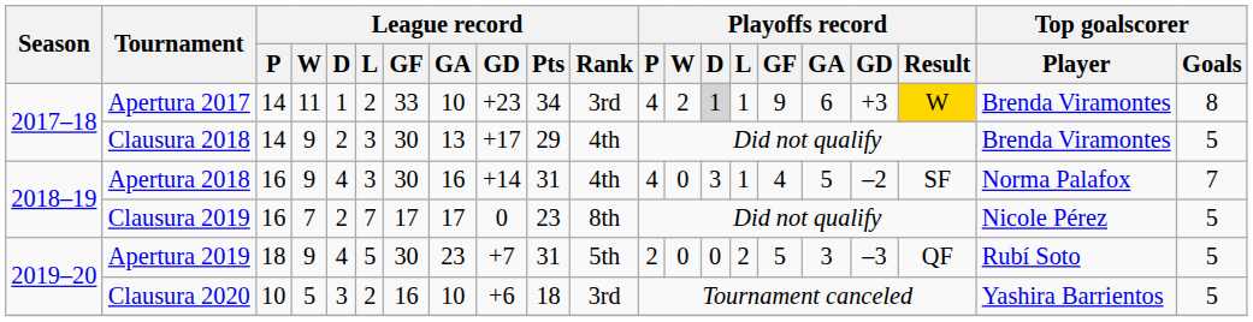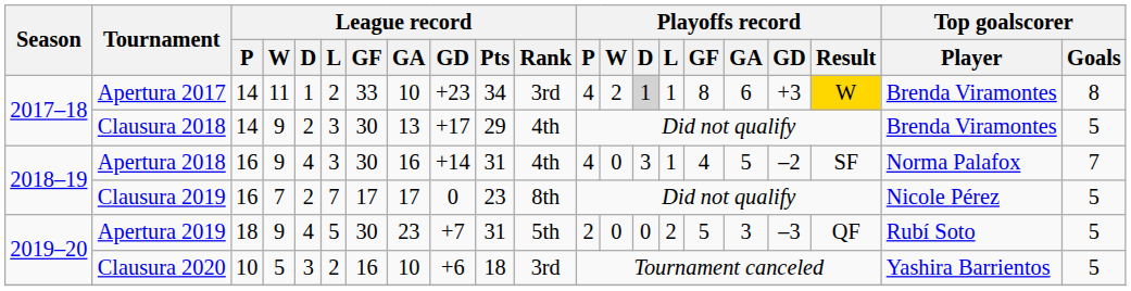Apertura 2017 | Playoffs record / GF: 9 -> 8
